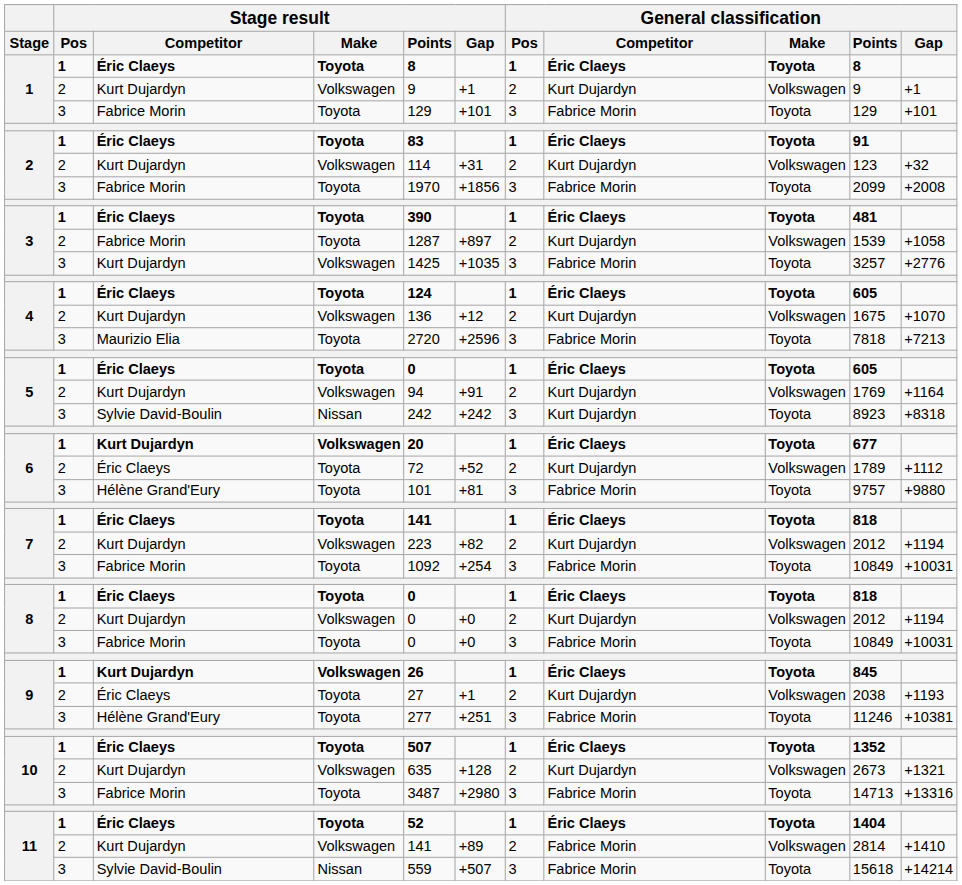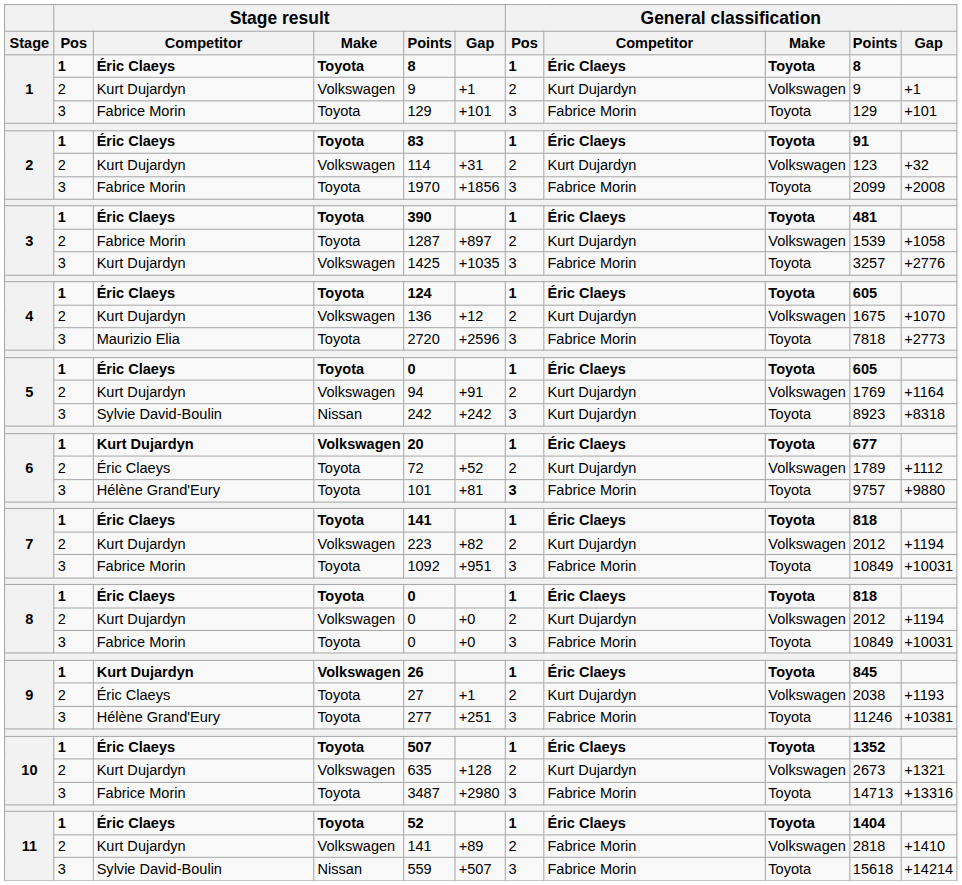4 / Maurizio Elia | General classification / Gap: +7213 -> +2773
6 / Hélène Grand'Eury | General classification / Pos: normal -> bold
7 / Fabrice Morin | Stage result / Gap: +254 -> +951
11 / Kurt Dujardyn | General classification / Points: 2814 -> 2818
